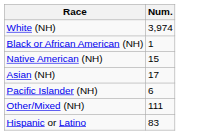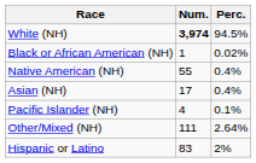+ column: Perc. | 94.5% | 0.02% | 0.4% | 0.4% | 0.1% | 2.64% | 2%
White (NH) | Num.: normal -> bold
Native American (NH) | Num.: 15 -> 55
Pacific Islander (NH) | Num.: 6 -> 4
